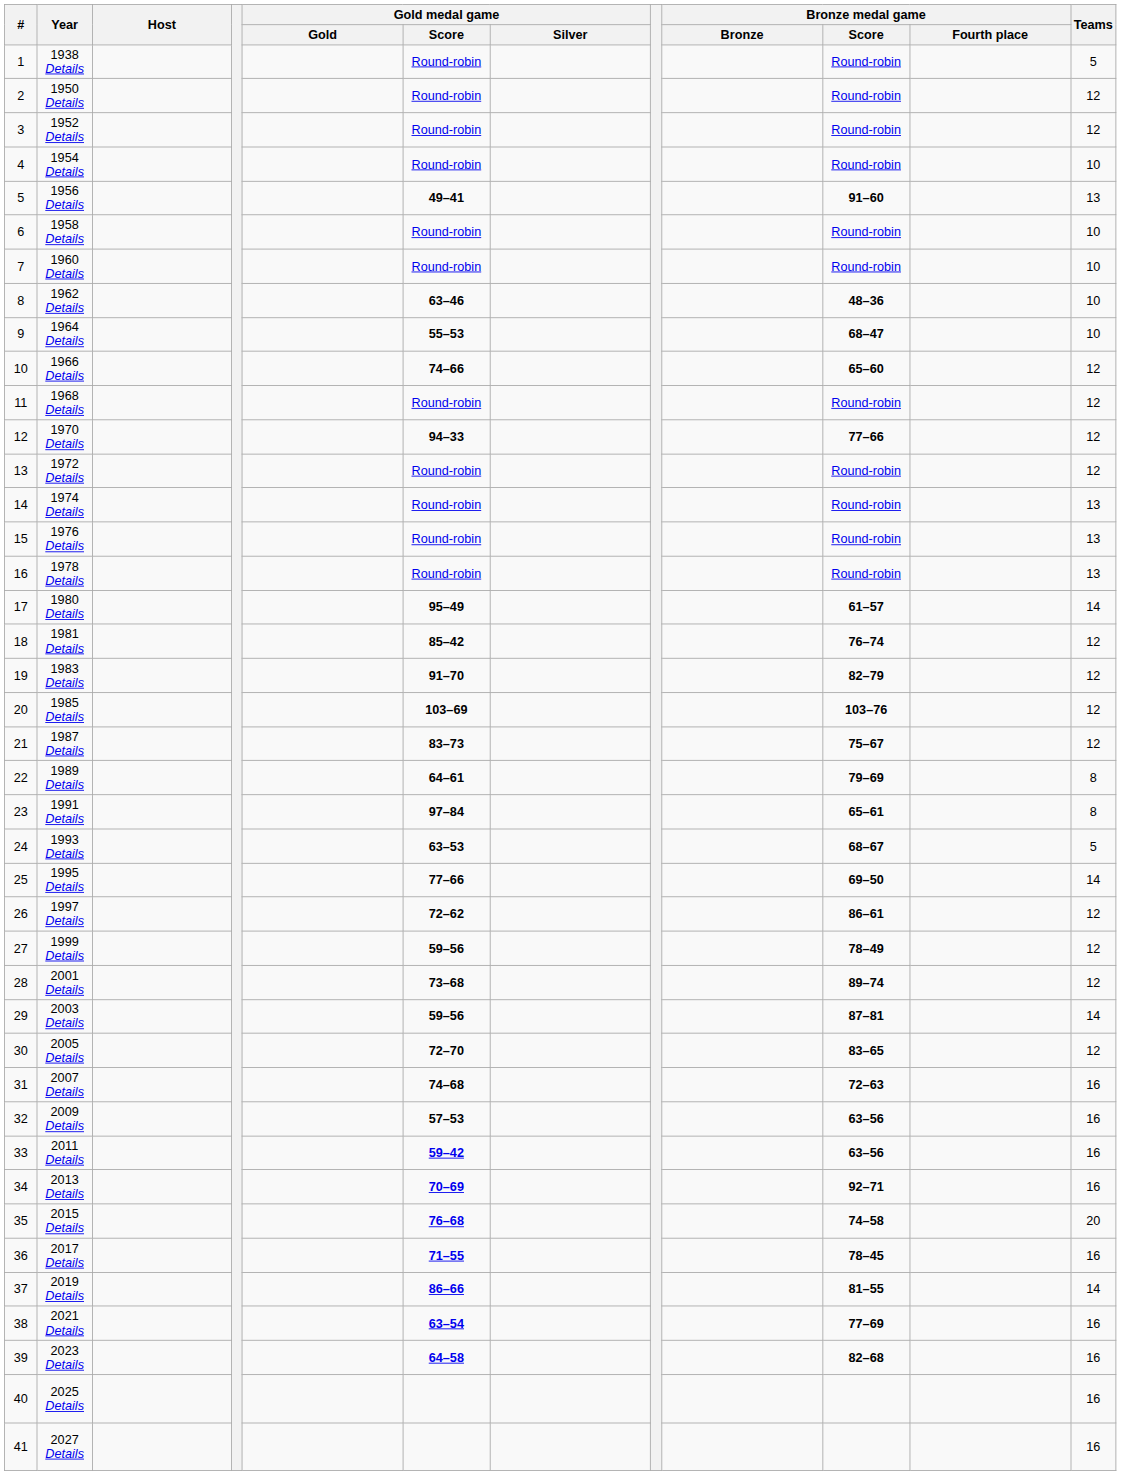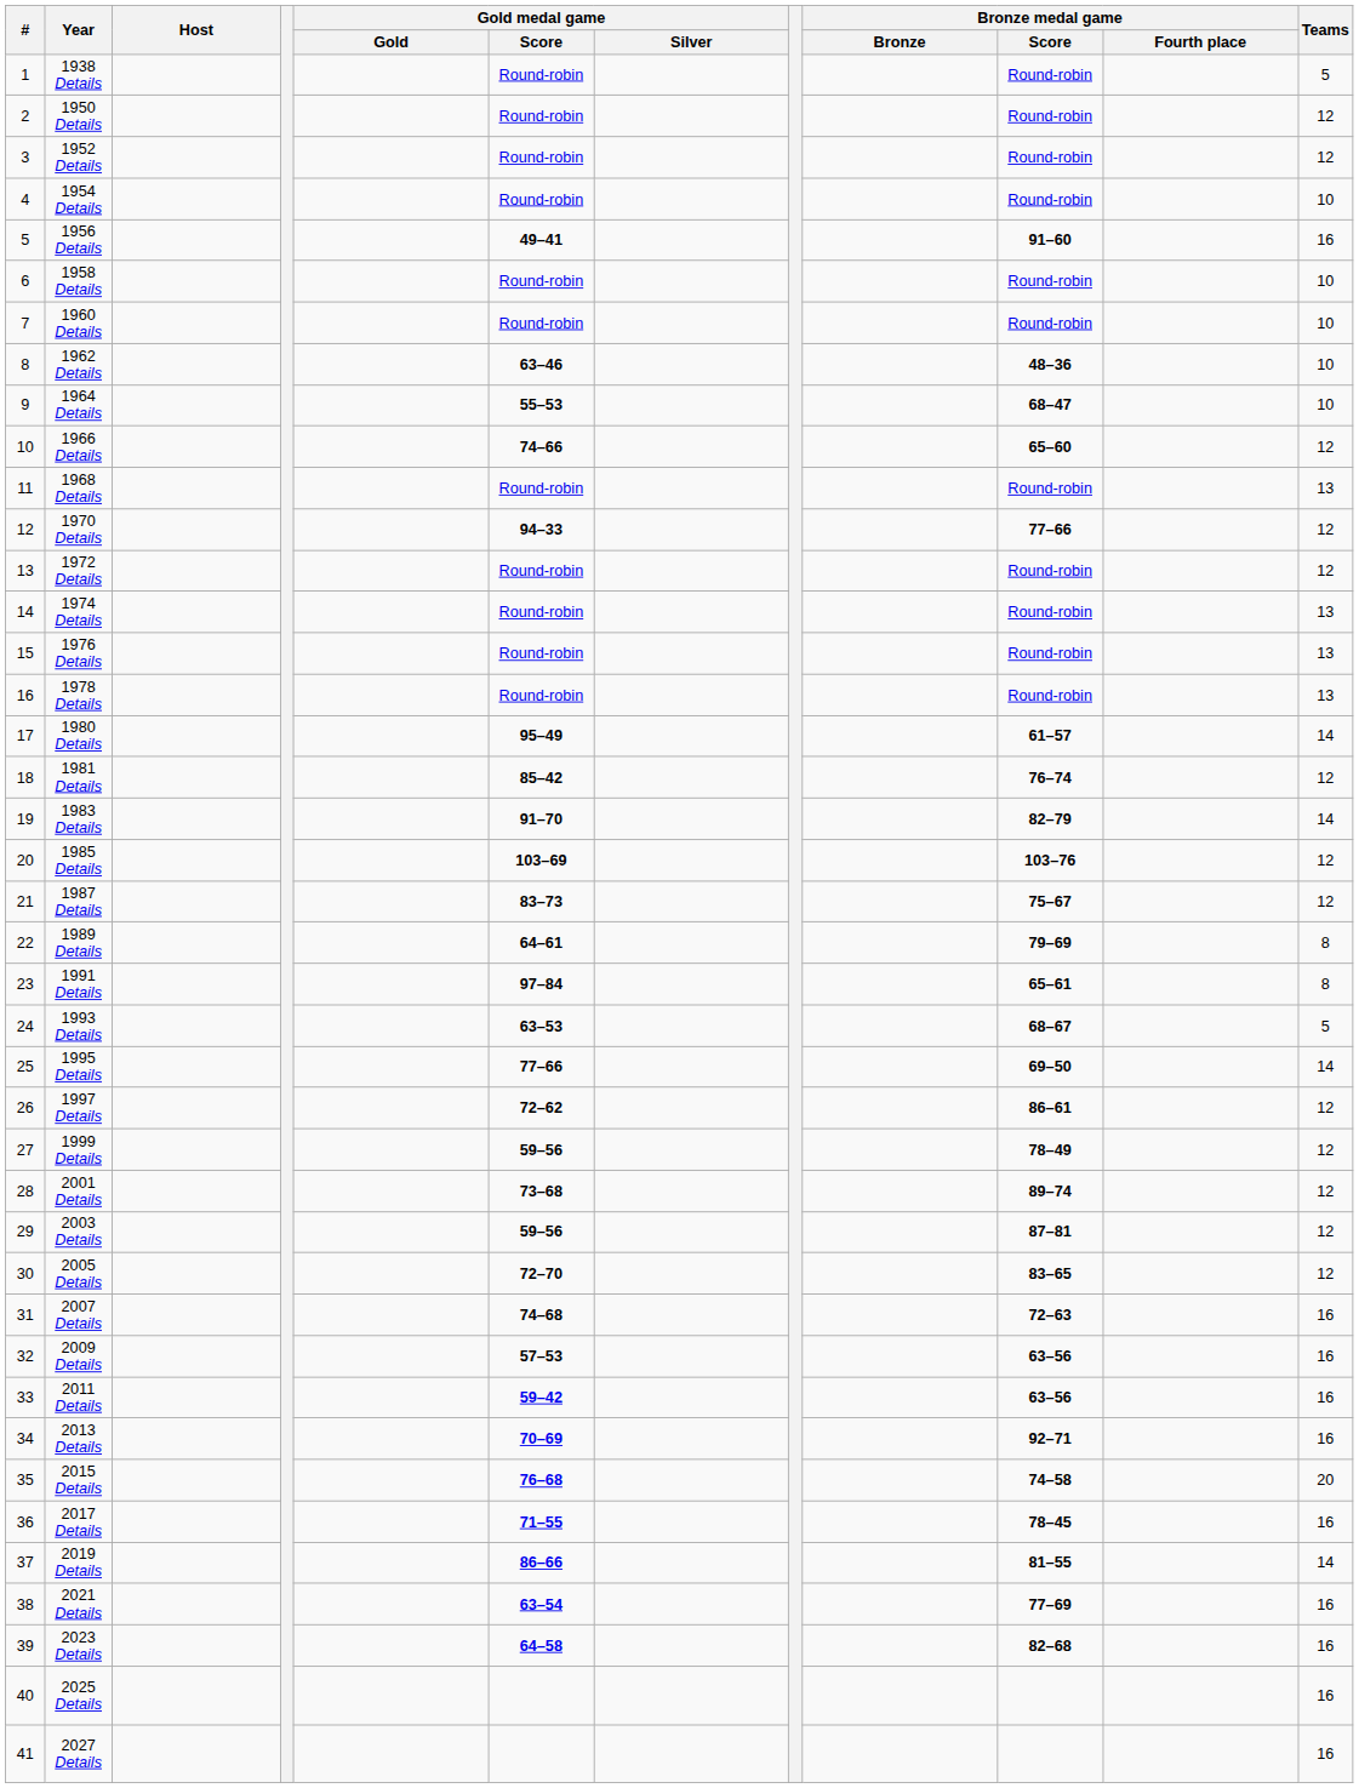1956 Details | Teams: 13 -> 16
1968 Details | Teams: 12 -> 13
1983 Details | Teams: 12 -> 14
2003 Details | Teams: 14 -> 12
